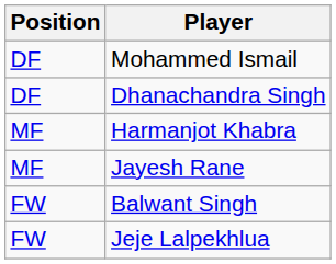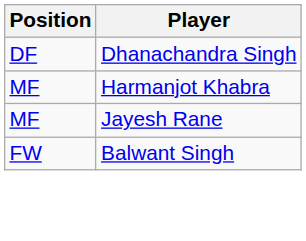- row: DF | Mohammed Ismail
- row: FW | Jeje Lalpekhlua
